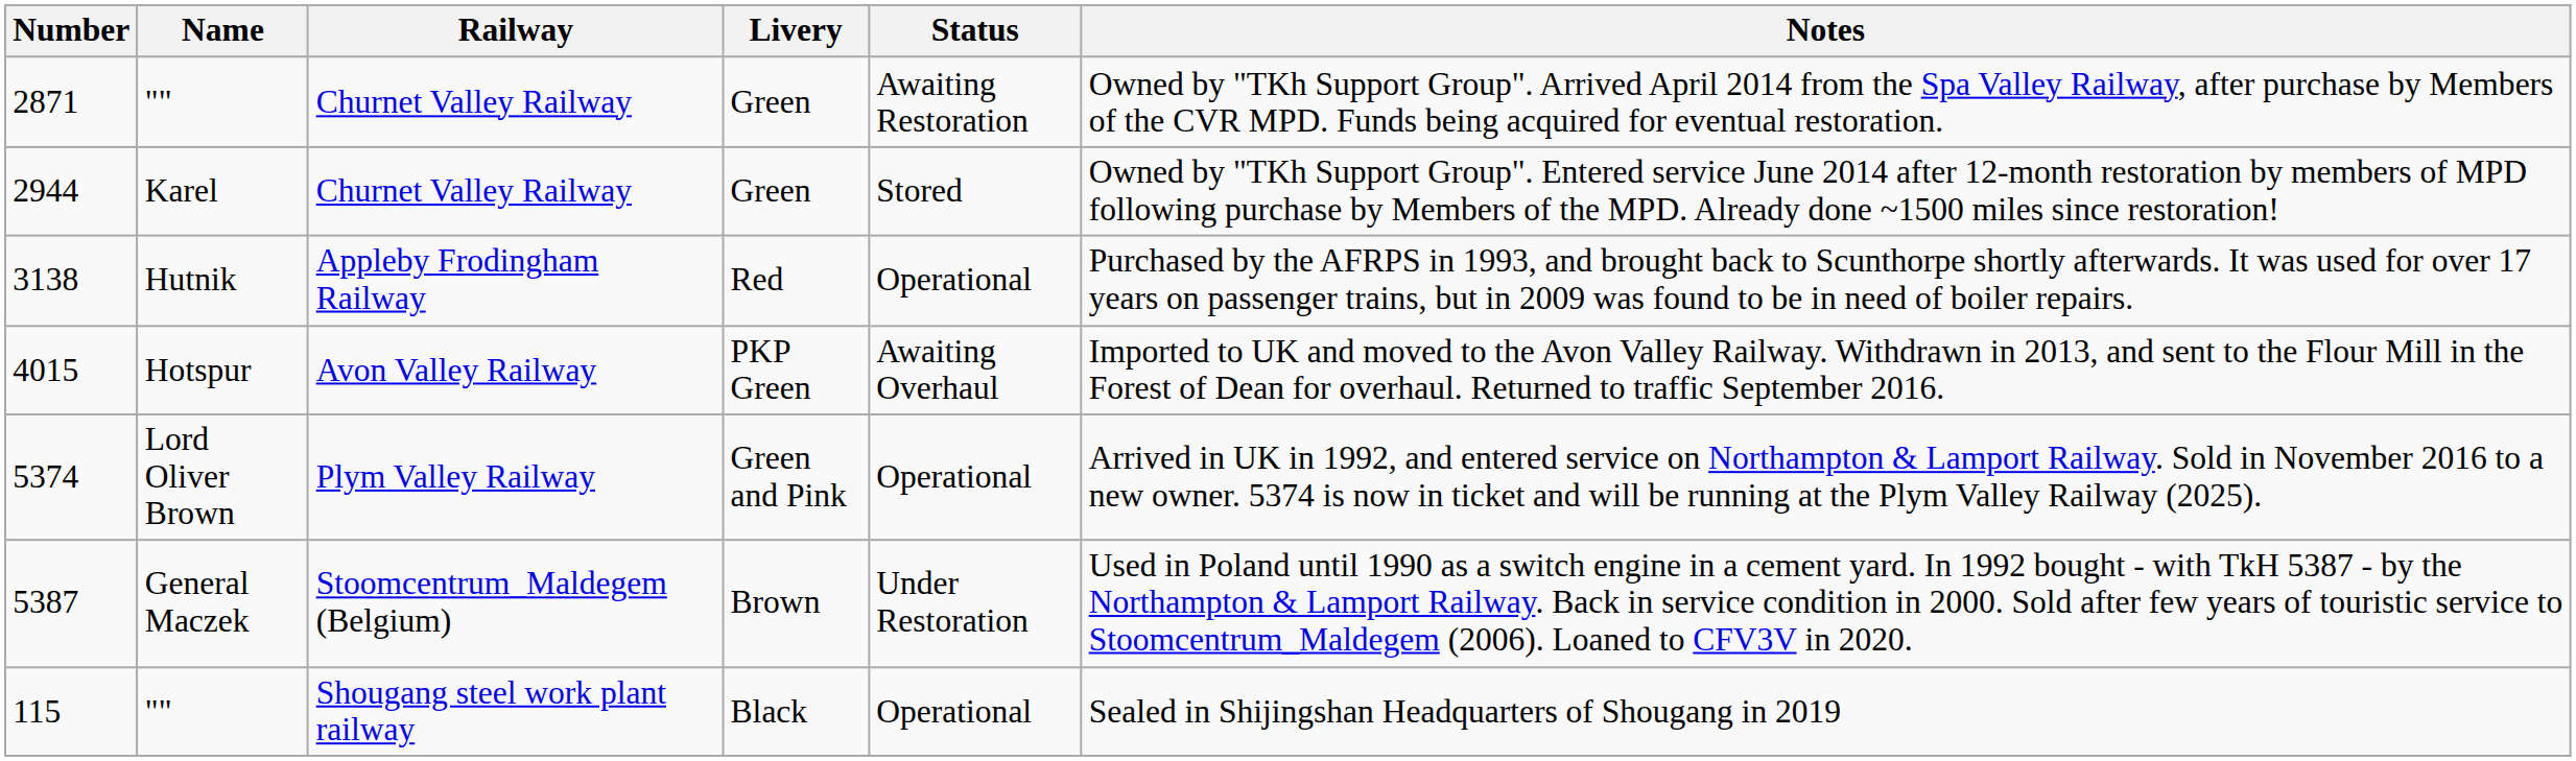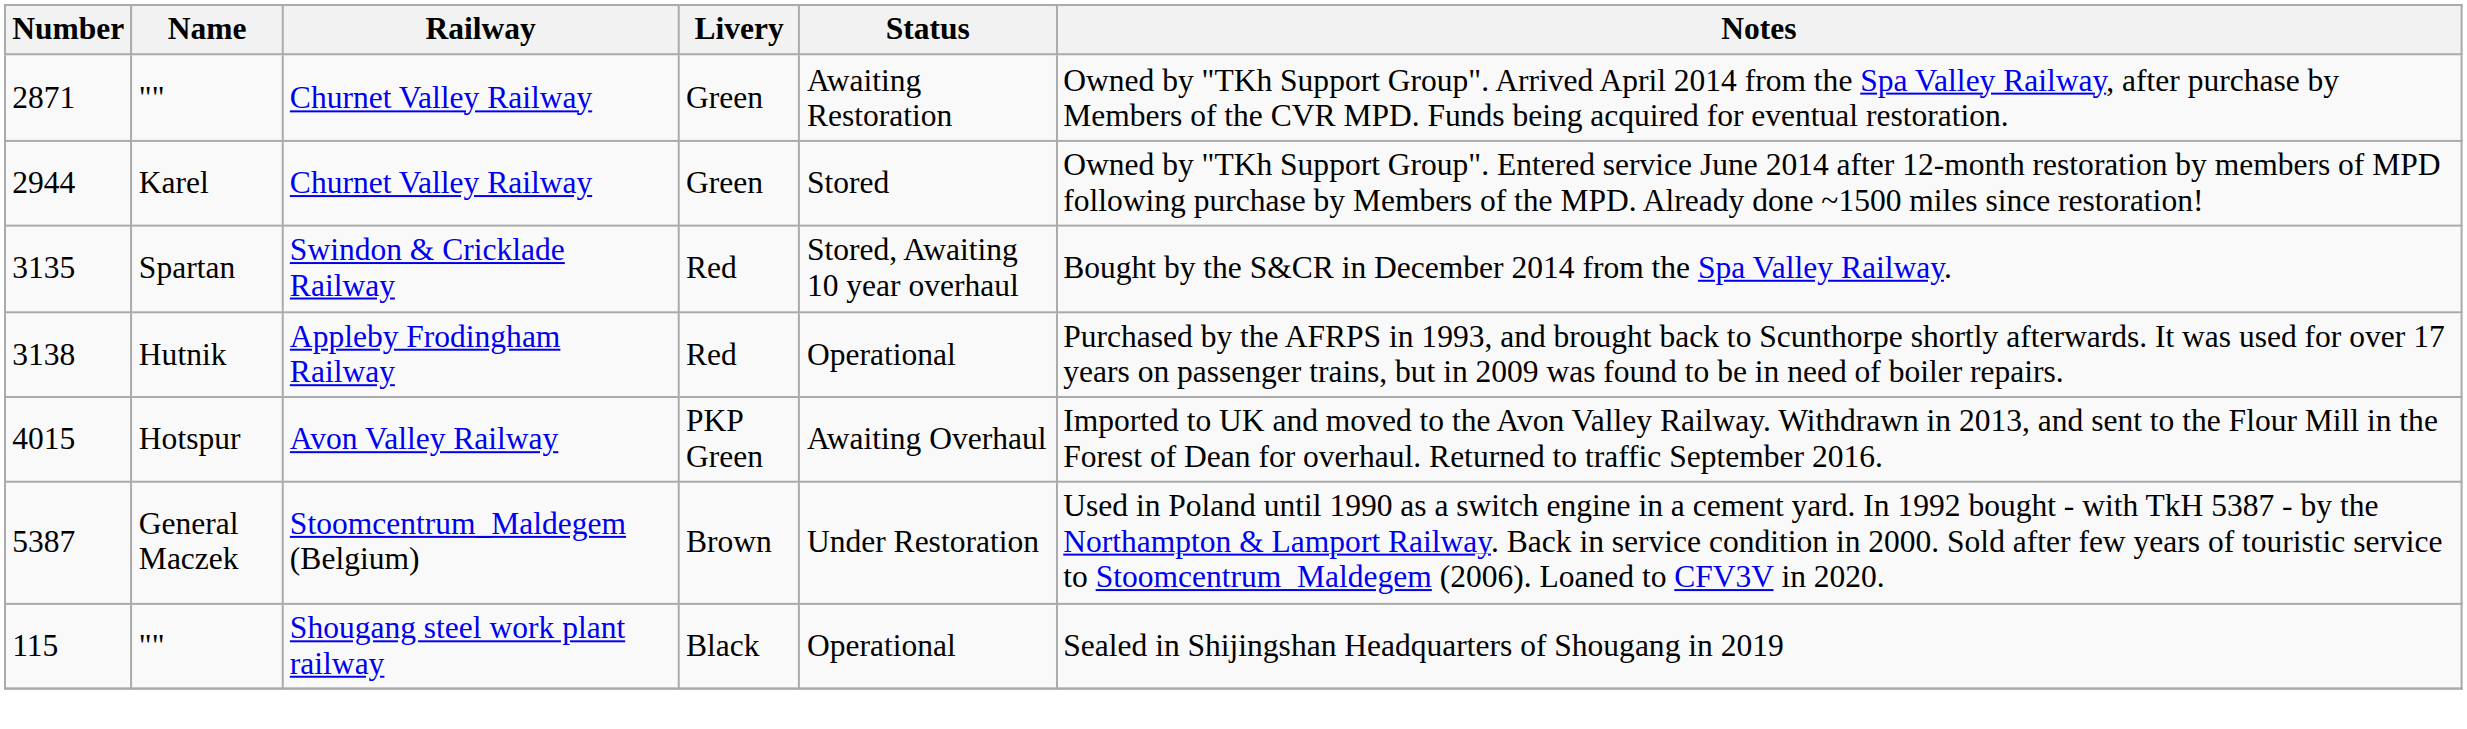+ row: 3135 | Spartan | Swindon & Cricklade Railway | Red | Stored, Awaiting 10 year overhaul | Bought by the S&CR in December 2014 from the Spa Valley Railway.
- row: 5374 | Lord Oliver Brown | Plym Valley Railway | Green and Pink | Operational | Arrived in UK in 1992, and entered service on Northampton & Lamport Railway. Sold in November 2016 to a new owner. 5374 is now in ticket and will be running at the Plym Valley Railway (2025).
